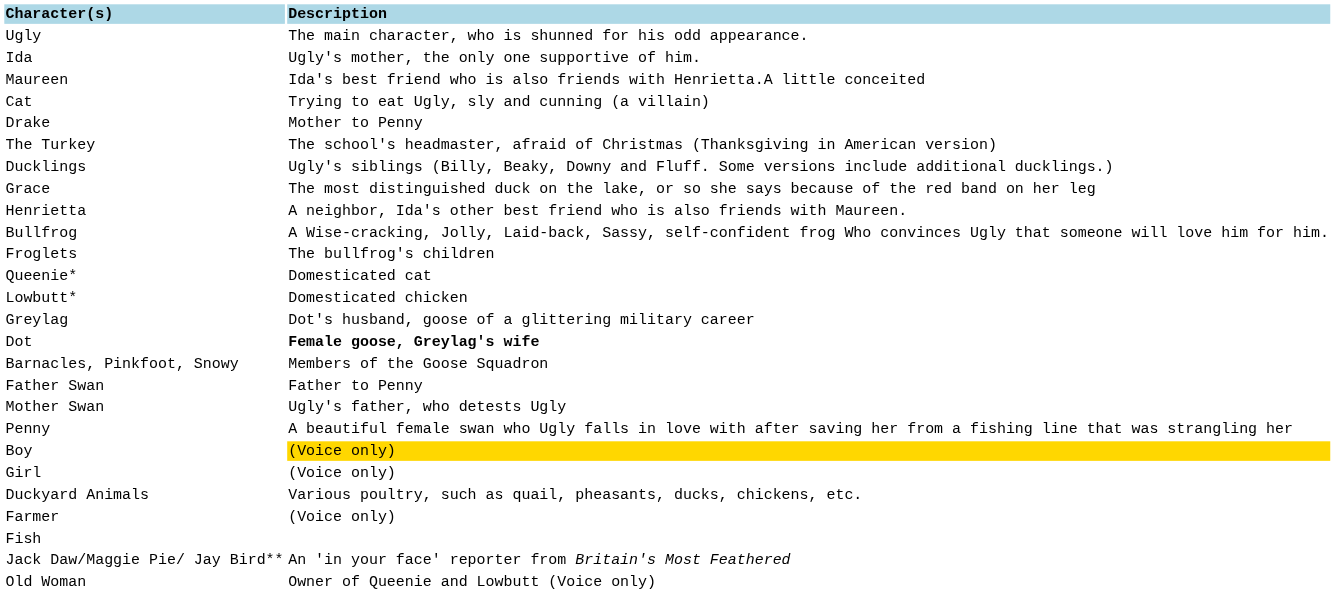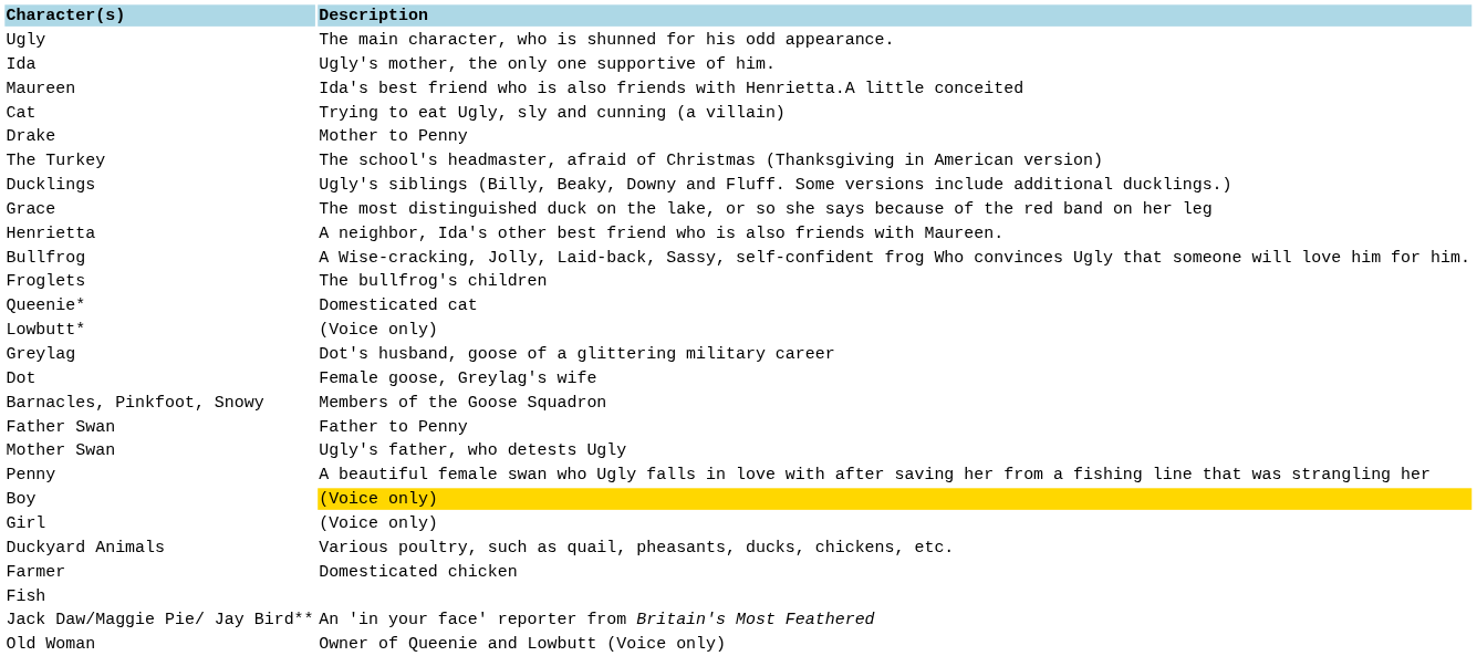Lowbutt* | Description: Domesticated chicken -> (Voice only)
Dot | Description: bold -> normal
Farmer | Description: (Voice only) -> Domesticated chicken
